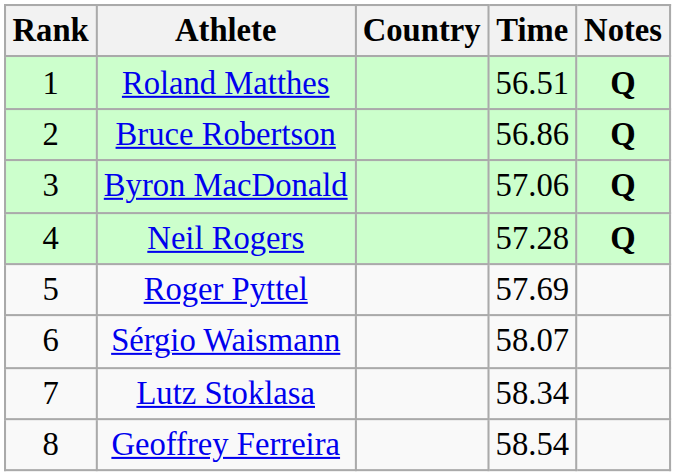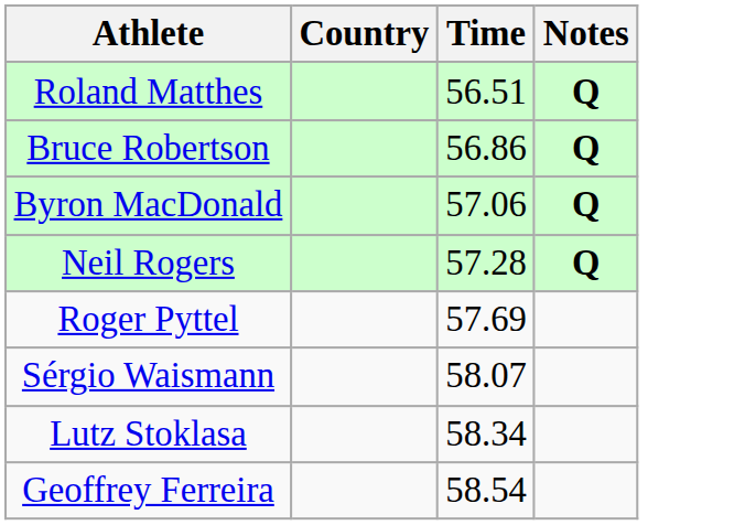- column: Rank | 1 | 2 | 3 | 4 | 5 | 6 | 7 | 8
